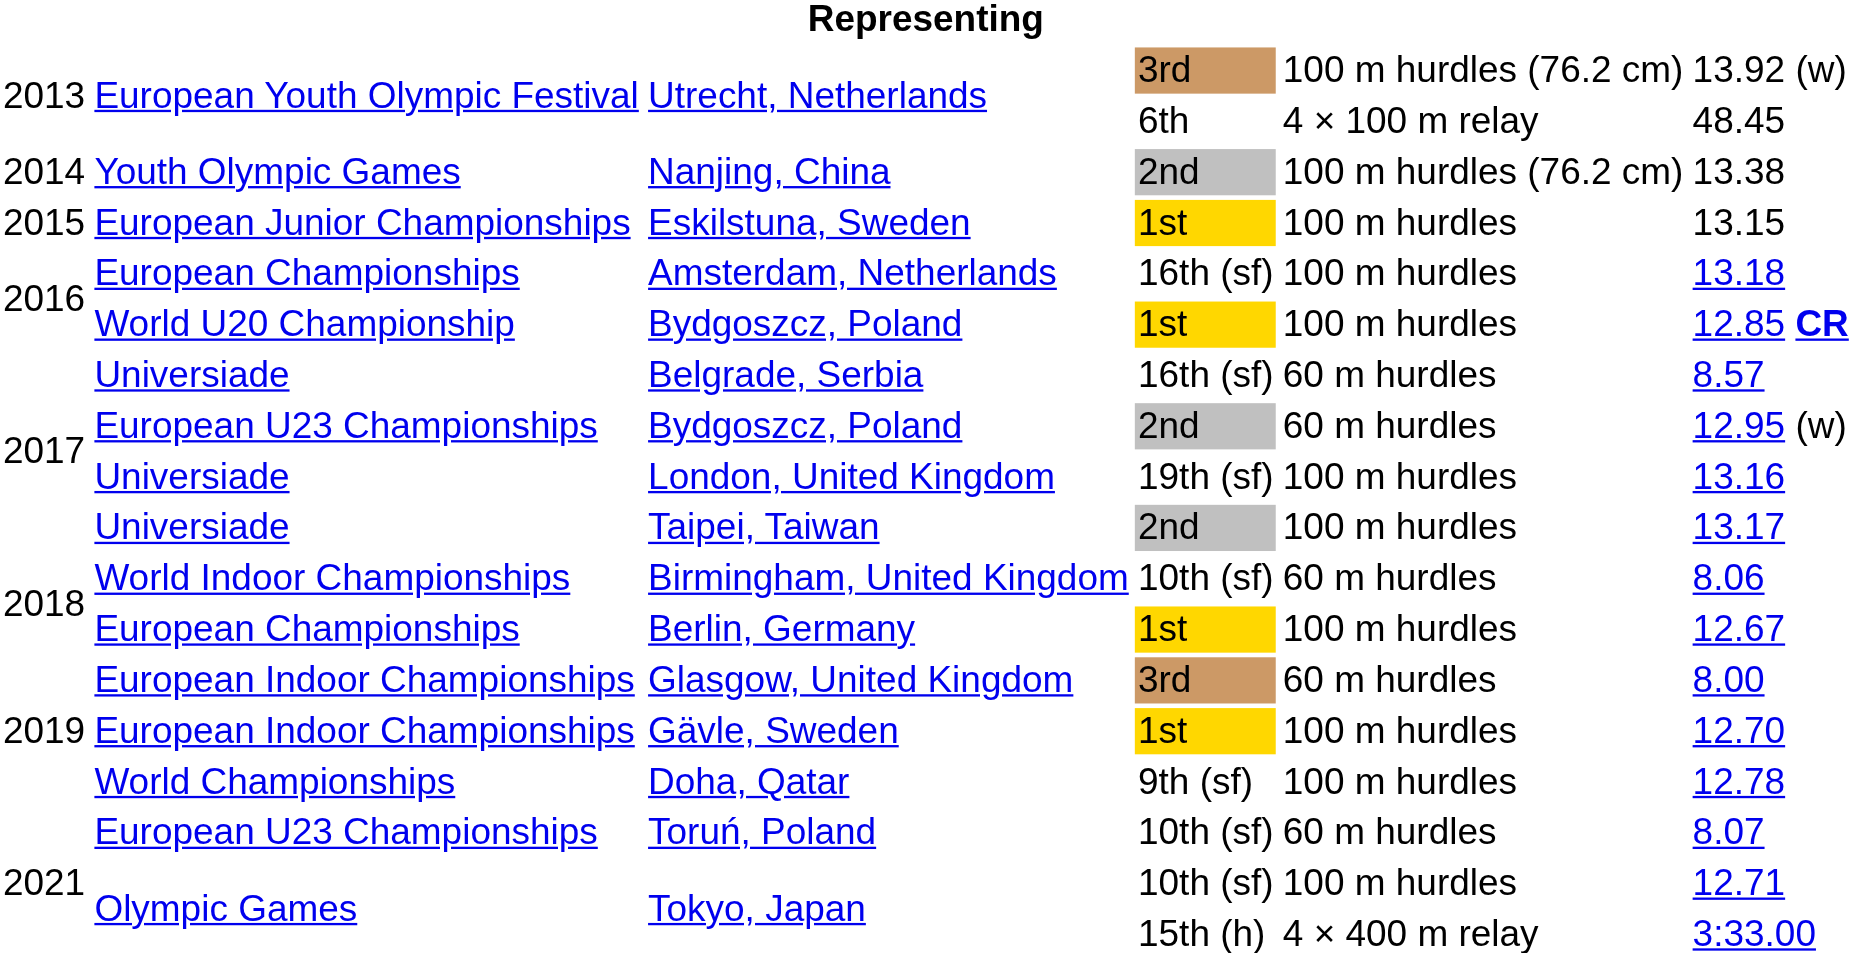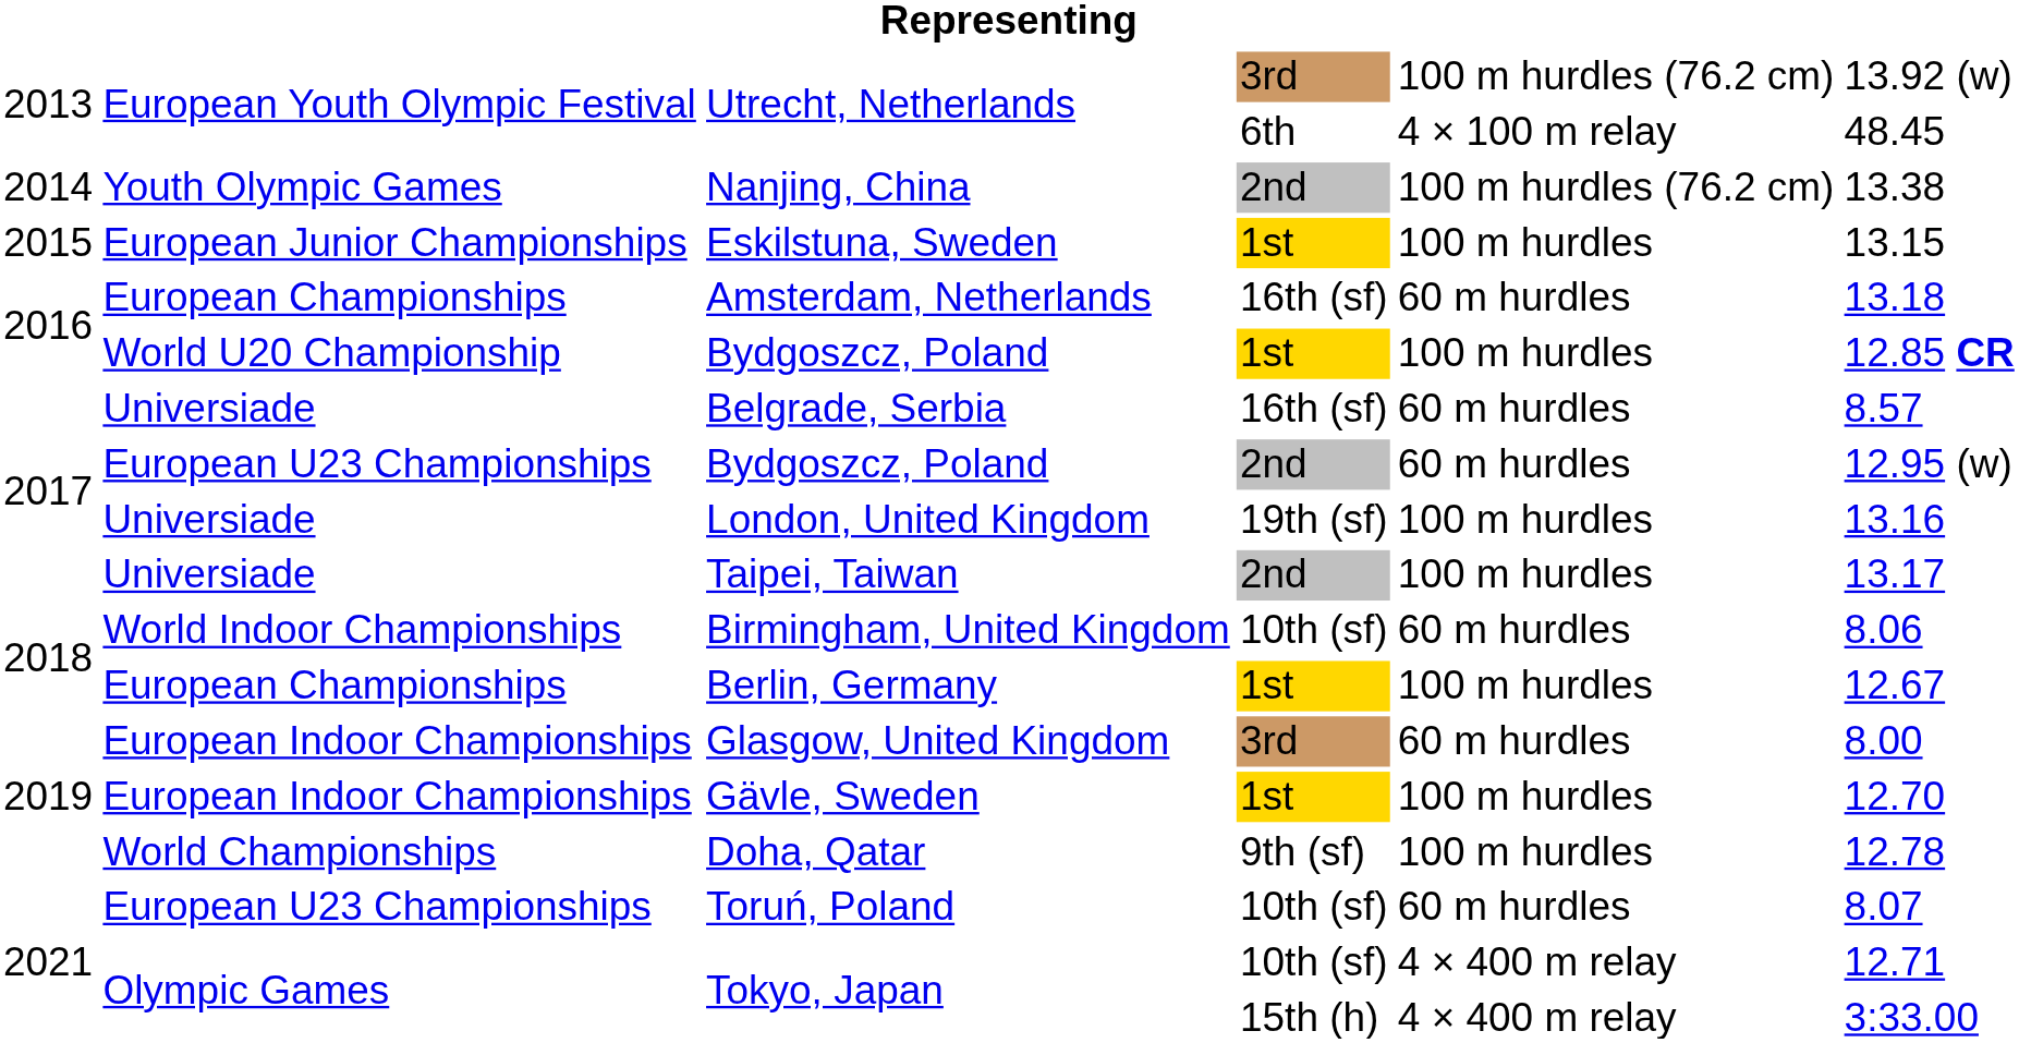Amsterdam, Netherlands | column 5: 100 m hurdles -> 60 m hurdles
Tokyo, Japan / 10th (sf) | column 5: 100 m hurdles -> 4 × 400 m relay
